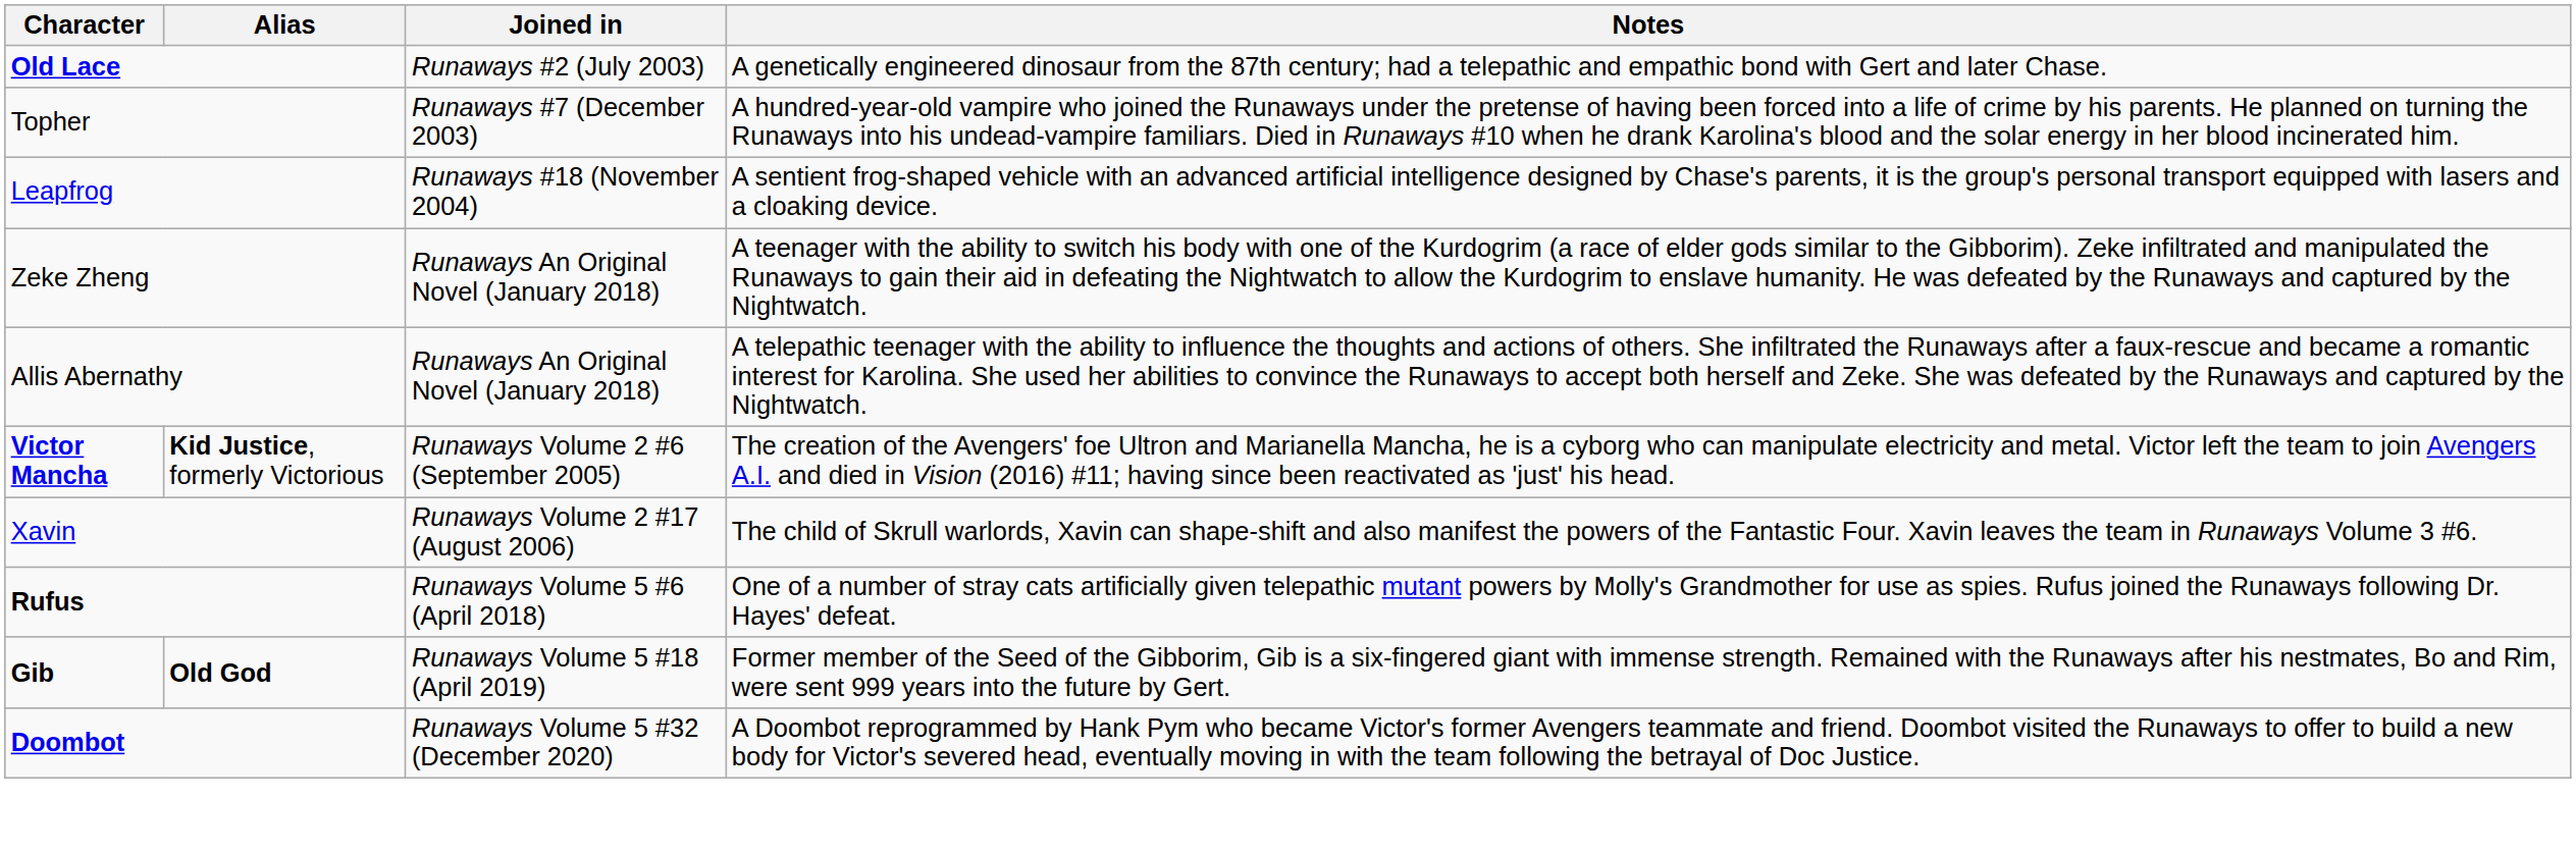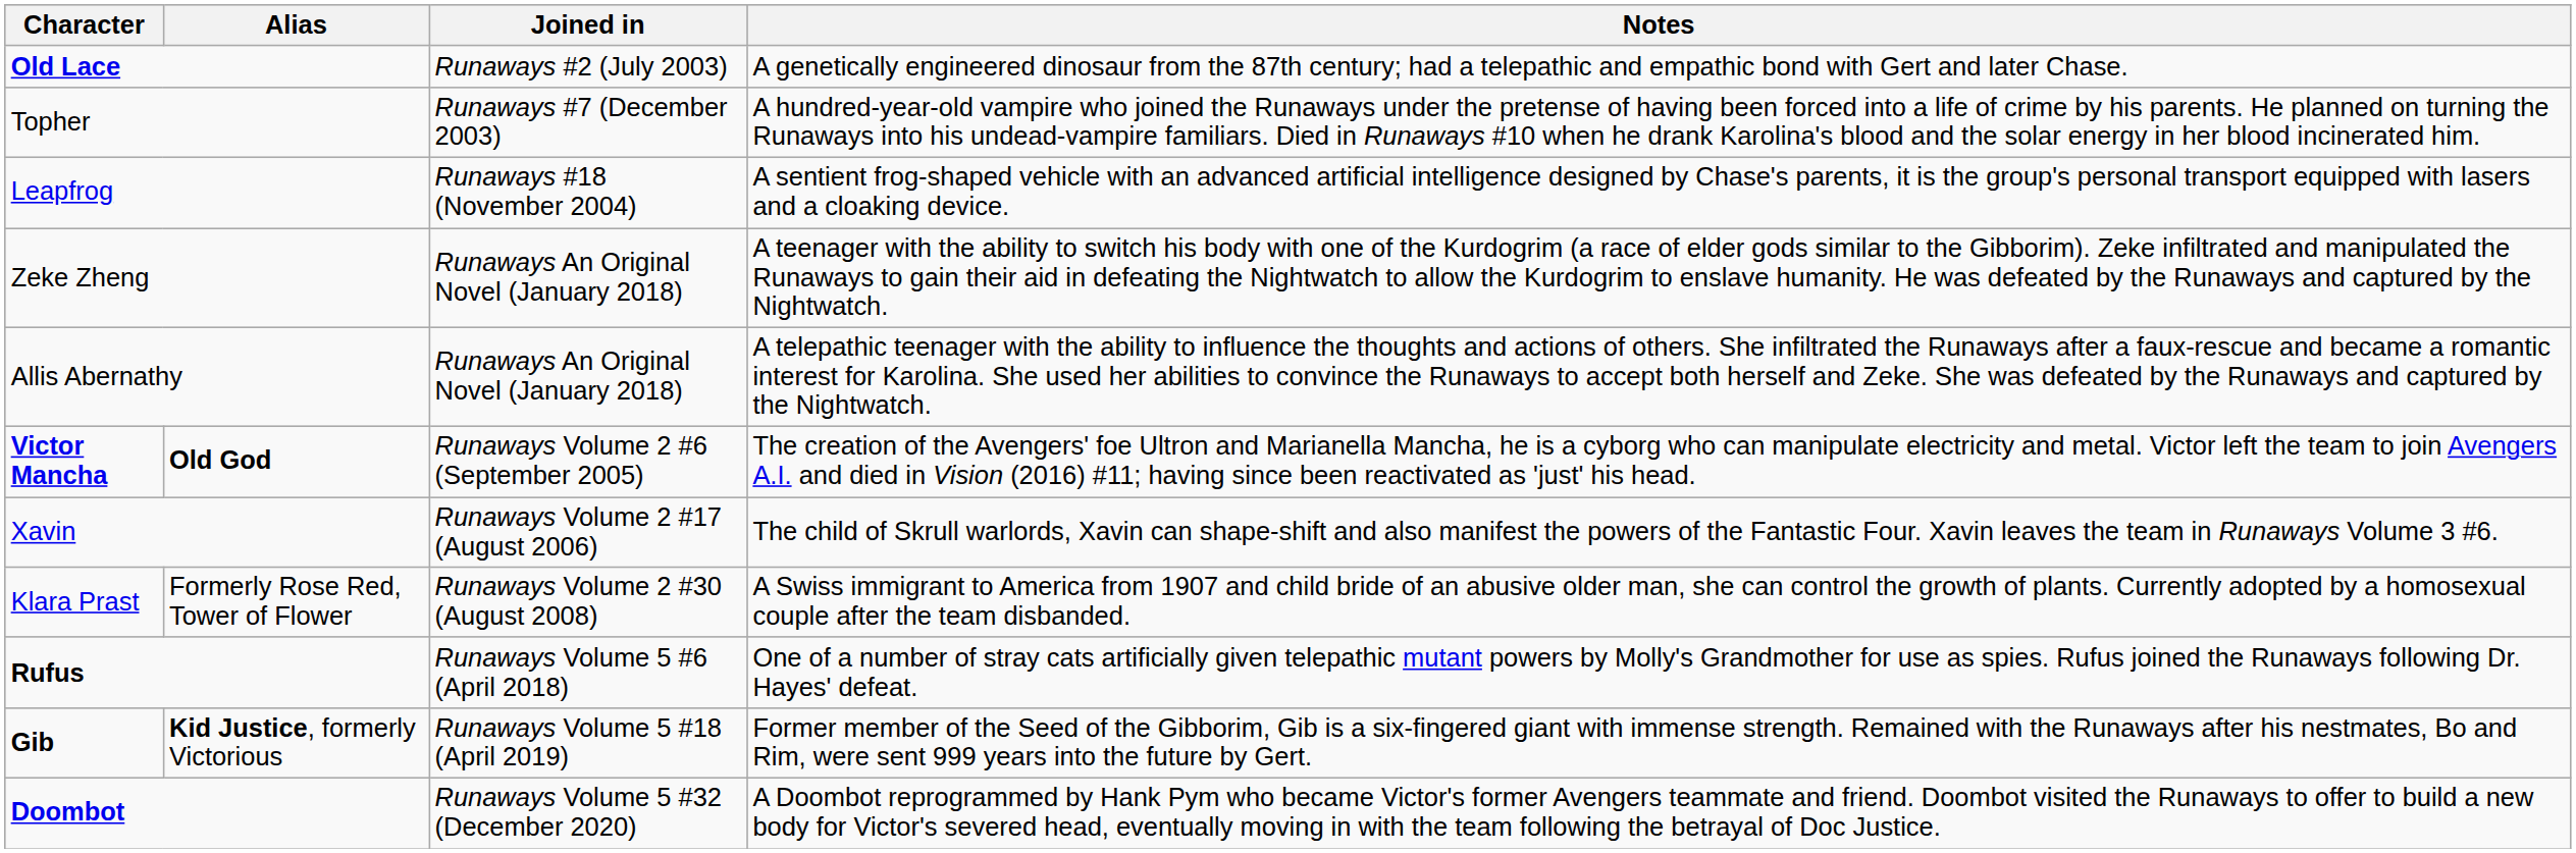Victor Mancha | Alias: Kid Justice, formerly Victorious -> Old God
+ row: Klara Prast | Formerly Rose Red, Tower of Flower | Runaways Volume 2 #30 (August 2008) | A Swiss immigrant to America from 1907 and child bride of an abusive older man, she can control the growth of plants. Currently adopted by a homosexual couple after the team disbanded.
Gib | Alias: Old God -> Kid Justice, formerly Victorious
